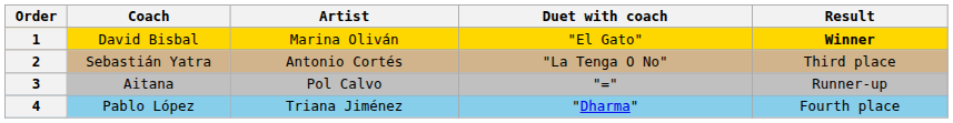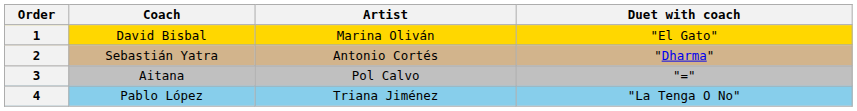- column: Result | Winner | Third place | Runner-up | Fourth place
2 | Duet with coach: "La Tenga O No" -> "Dharma"
4 | Duet with coach: "Dharma" -> "La Tenga O No"
